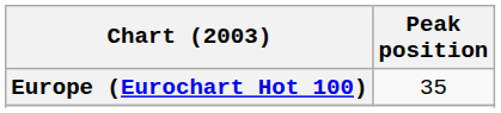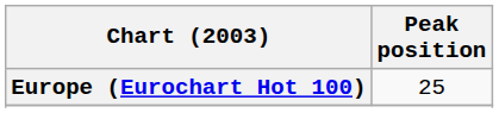Europe (Eurochart Hot 100) | Peak position: 35 -> 25
